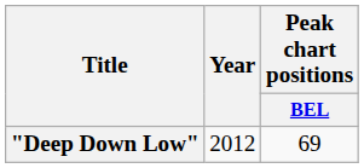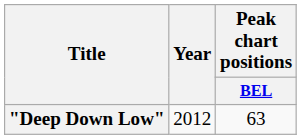"Deep Down Low" | Peak chart positions / BEL: 69 -> 63
